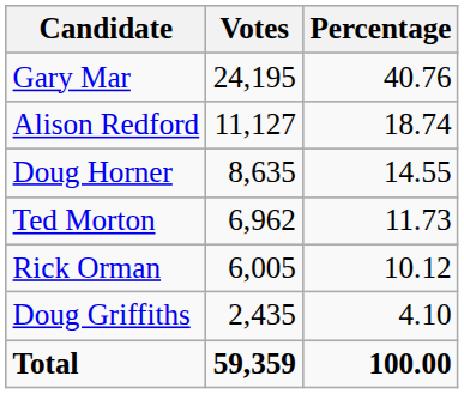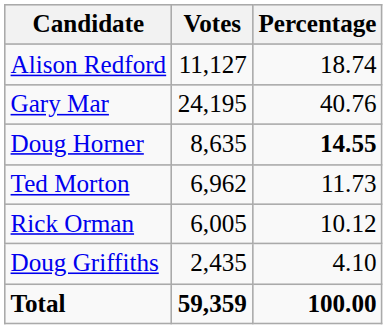rows swapped: Gary Mar <-> Alison Redford
Doug Horner | Percentage: normal -> bold
